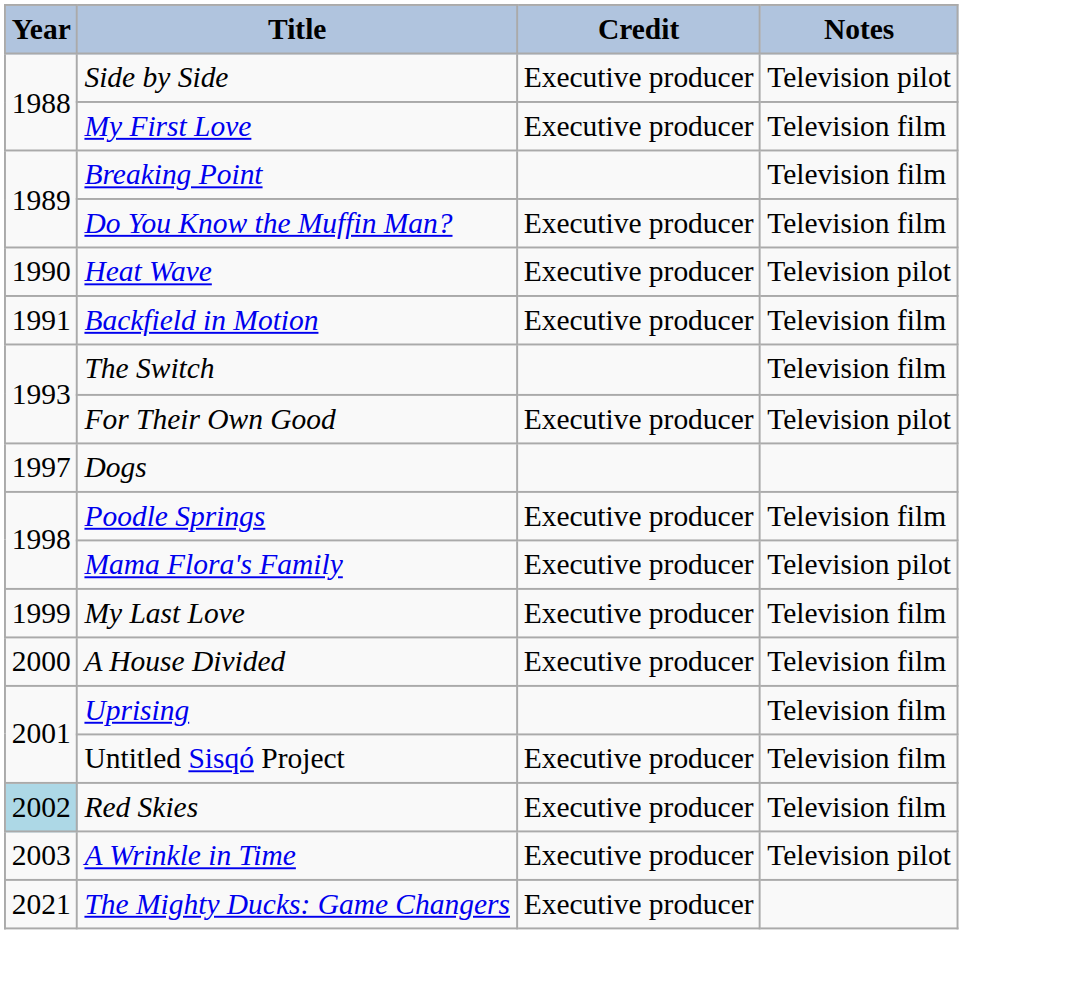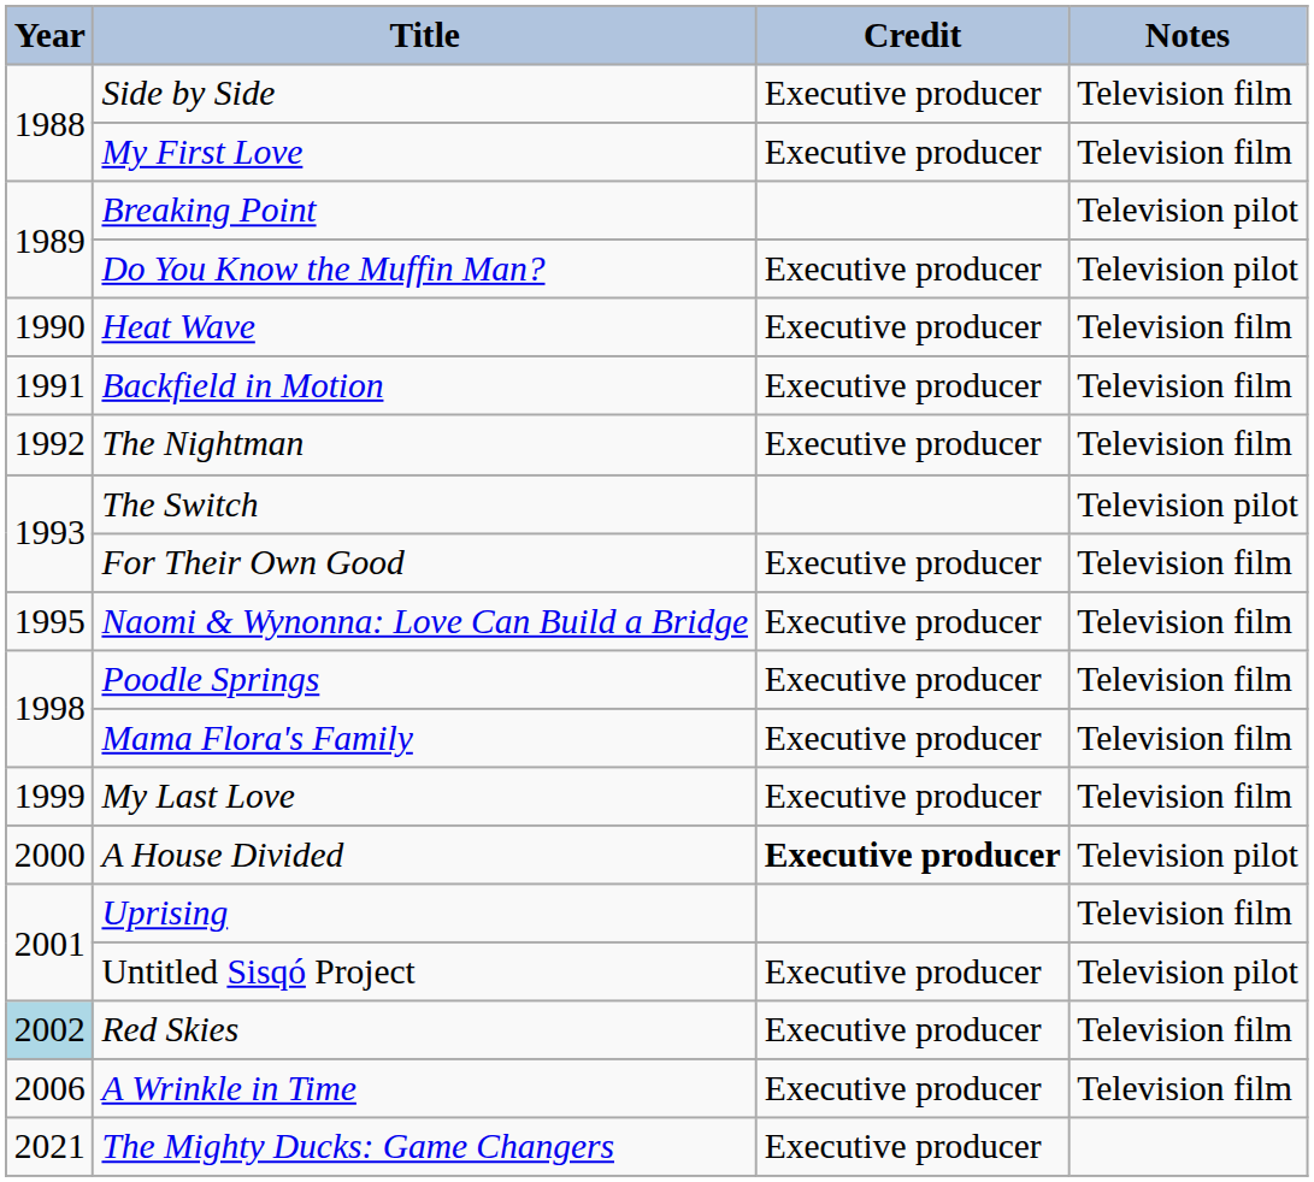Side by Side | Notes: Television pilot -> Television film
Breaking Point | Notes: Television film -> Television pilot
Do You Know the Muffin Man? | Notes: Television film -> Television pilot
Heat Wave | Notes: Television pilot -> Television film
+ row: 1992 | The Nightman | Executive producer | Television film
The Switch | Notes: Television film -> Television pilot
For Their Own Good | Notes: Television pilot -> Television film
+ row: 1995 | Naomi & Wynonna: Love Can Build a Bridge | Executive producer | Television film
- row: 1997 | Dogs
Mama Flora's Family | Notes: Television pilot -> Television film
A House Divided | Credit: normal -> bold
A House Divided | Notes: Television film -> Television pilot
Untitled Sisqó Project | Notes: Television film -> Television pilot
A Wrinkle in Time | Year: 2003 -> 2006
A Wrinkle in Time | Notes: Television pilot -> Television film
